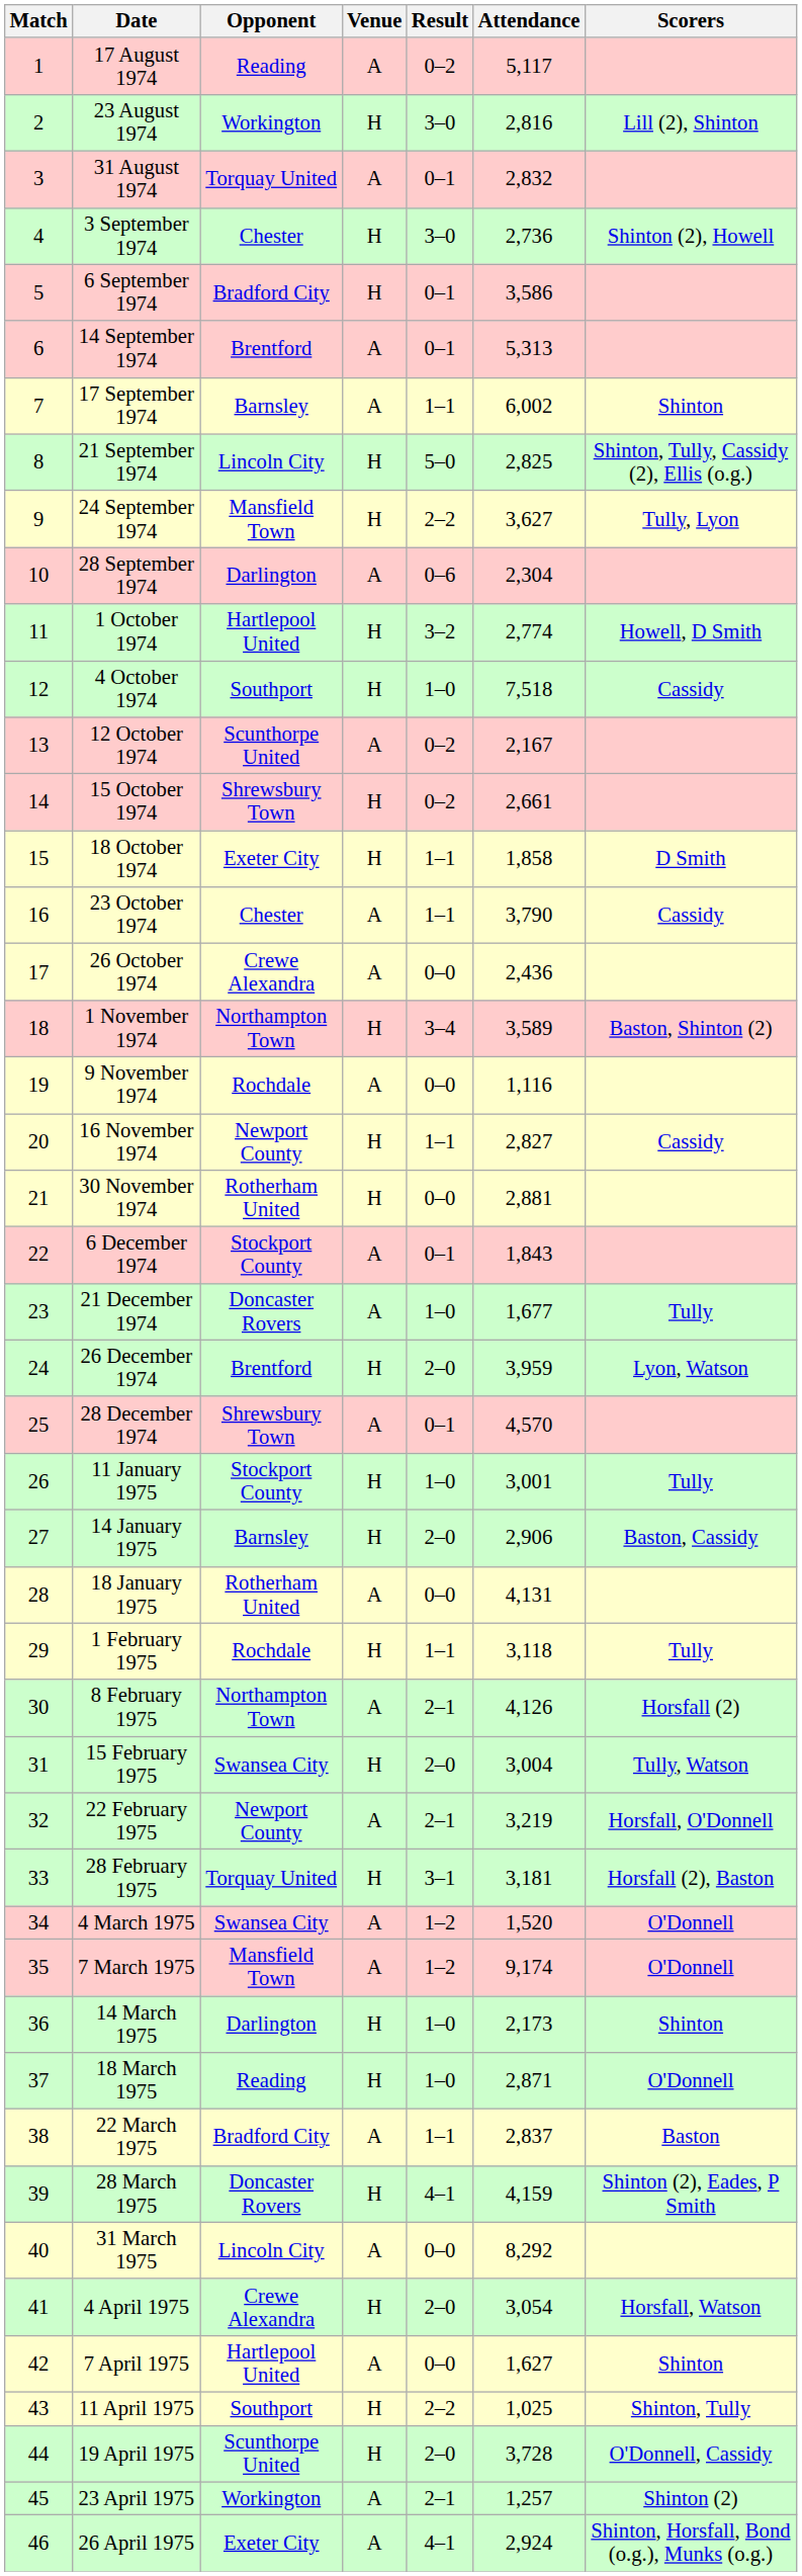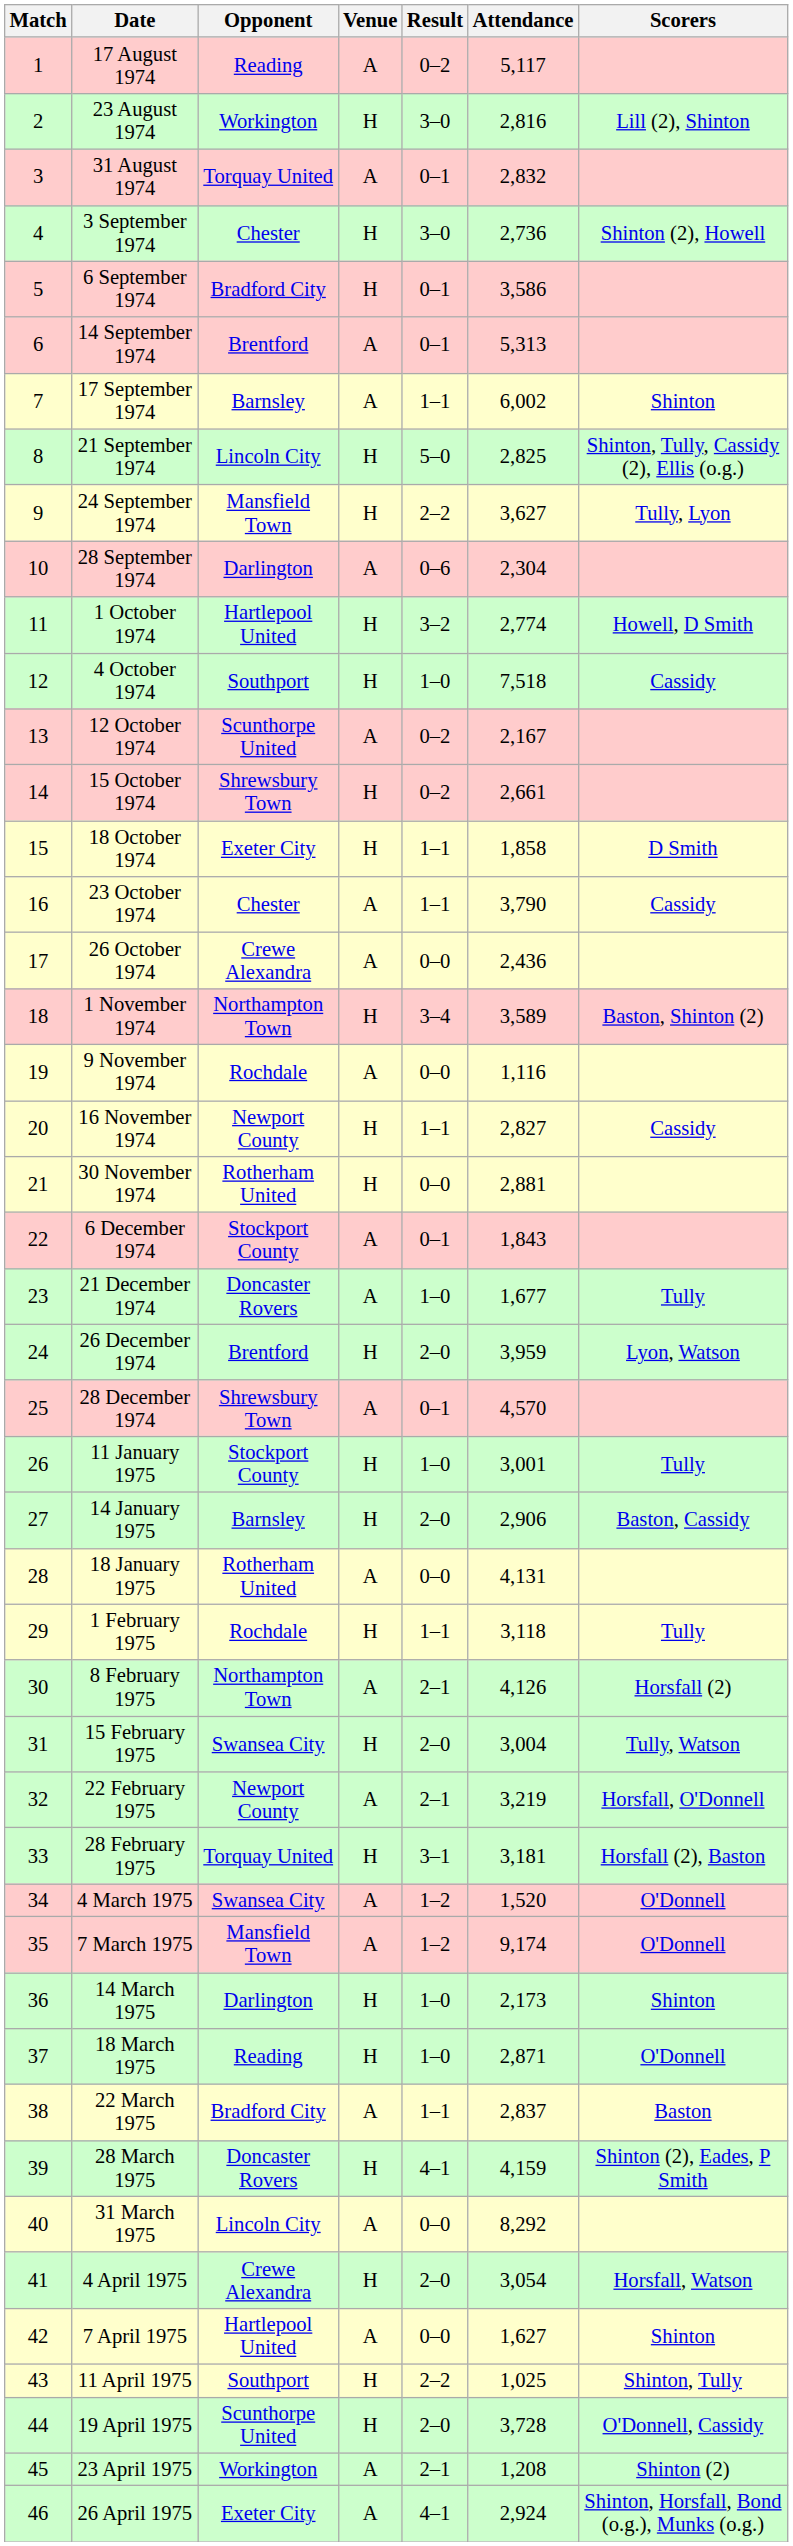23 April 1975 | Attendance: 1,257 -> 1,208
